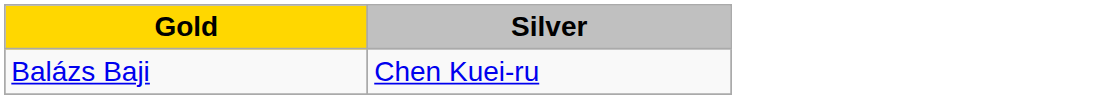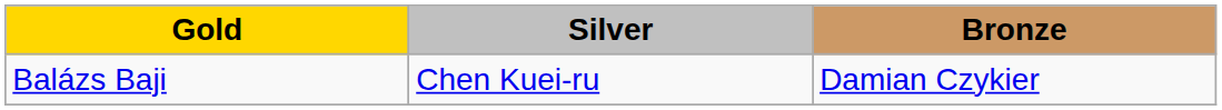+ column: Bronze | Damian Czykier
